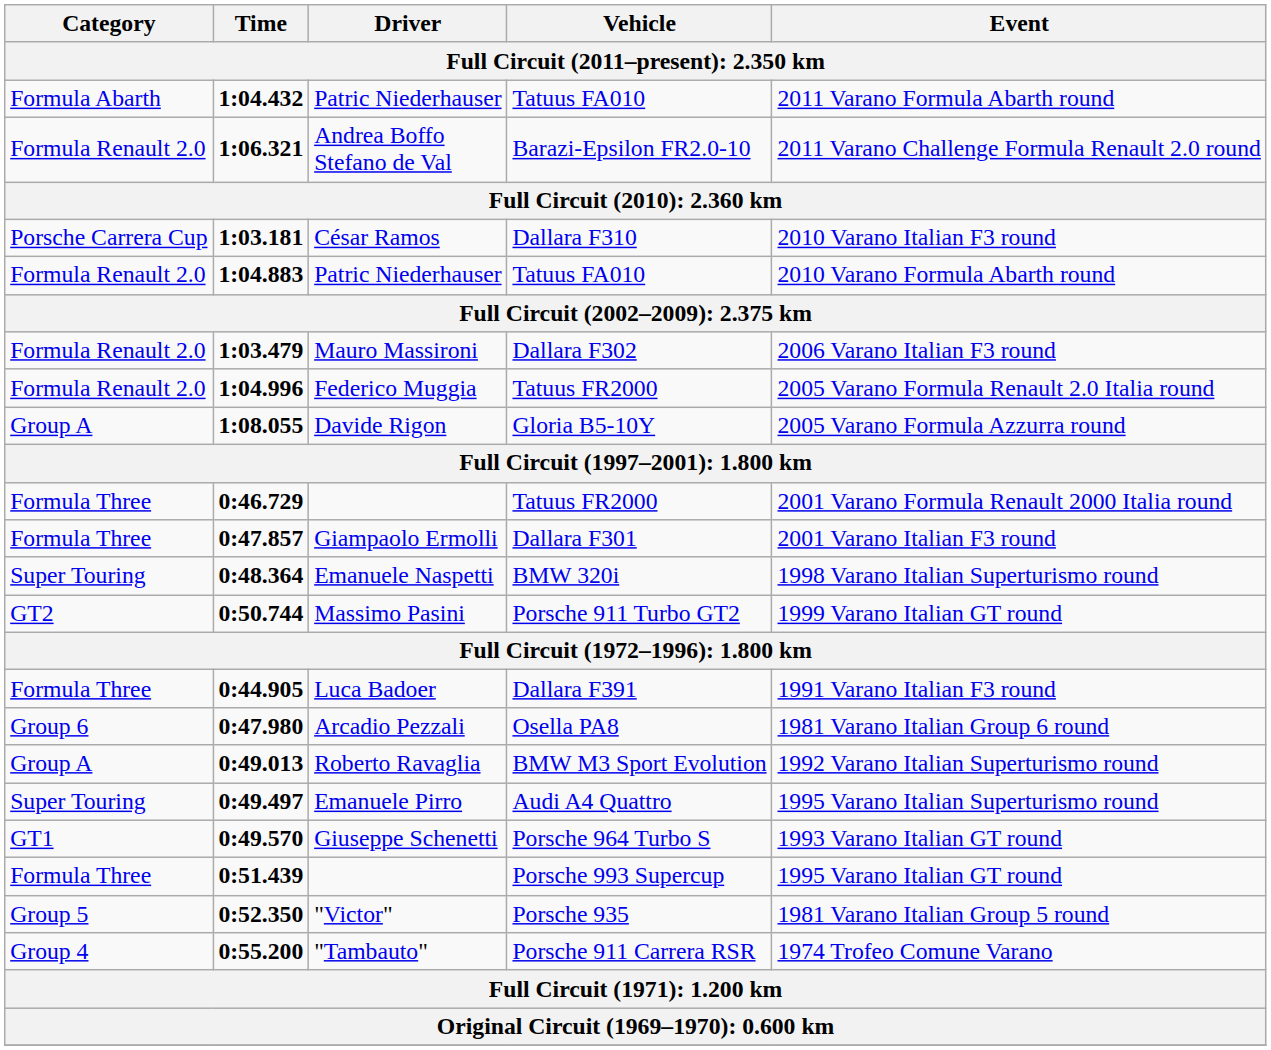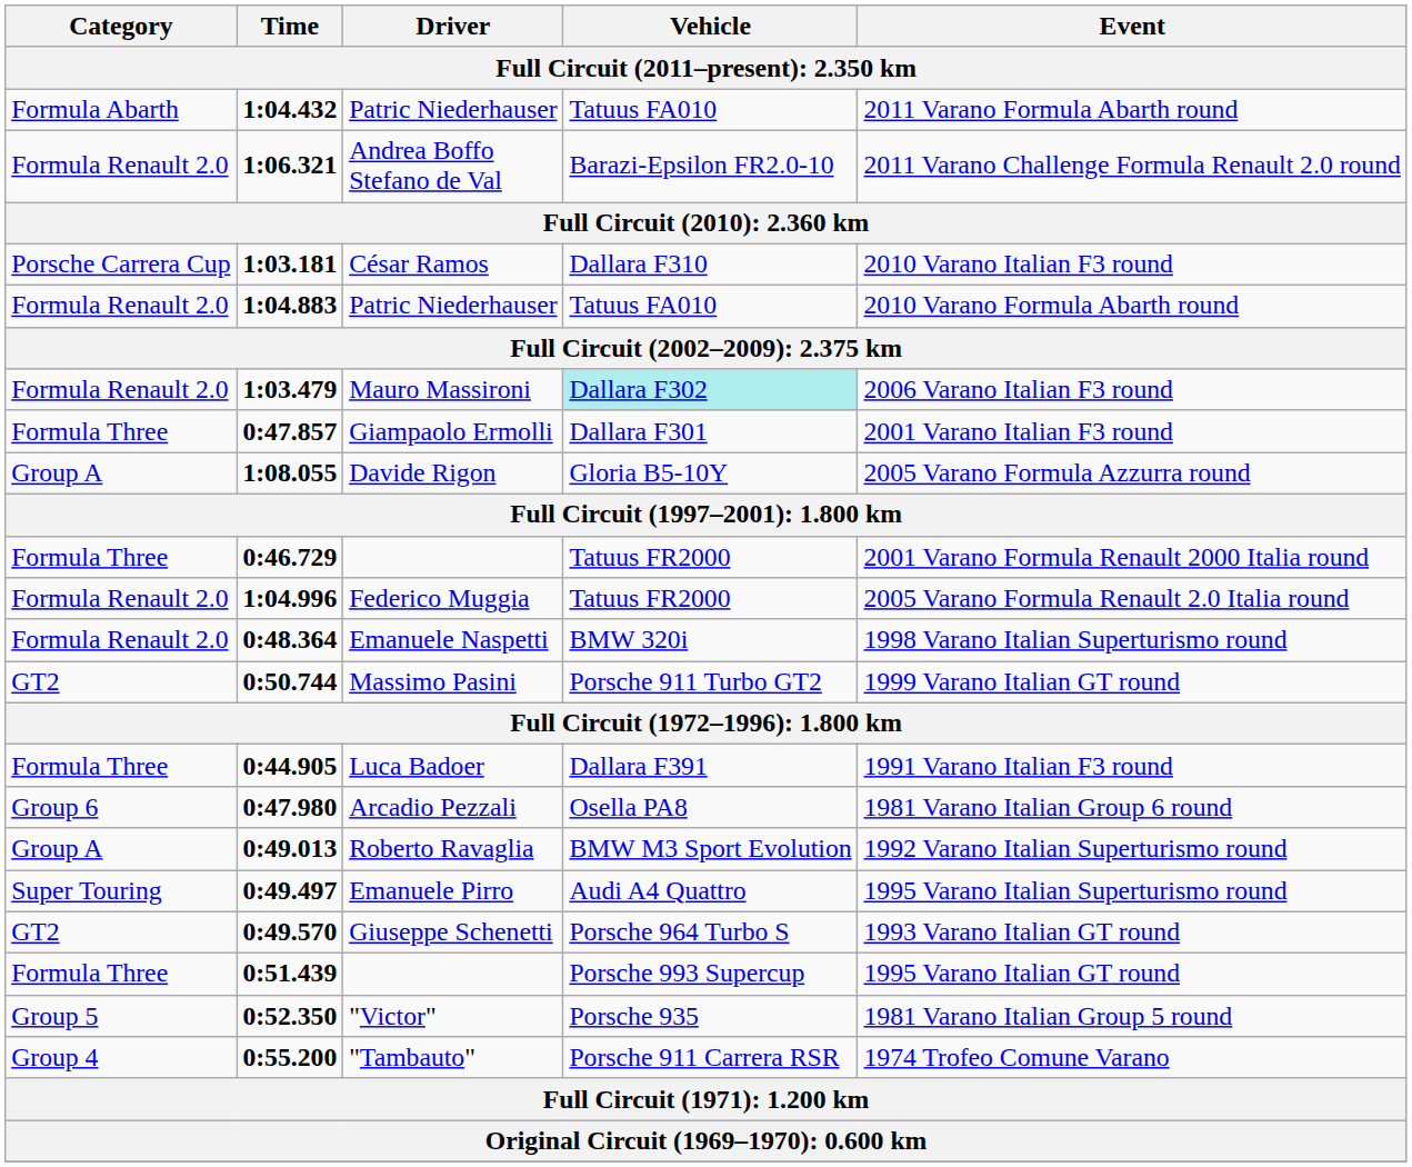1:03.479 | Vehicle: no background -> paleturquoise background
rows swapped: 1:04.996 <-> 0:47.857
0:48.364 | Category: Super Touring -> Formula Renault 2.0
0:49.570 | Category: GT1 -> GT2
